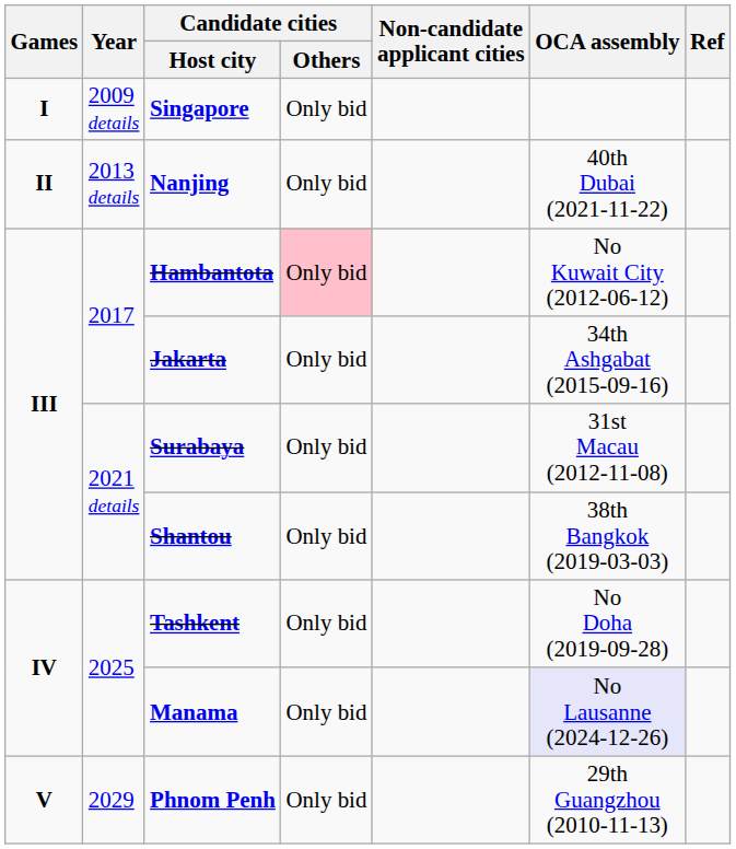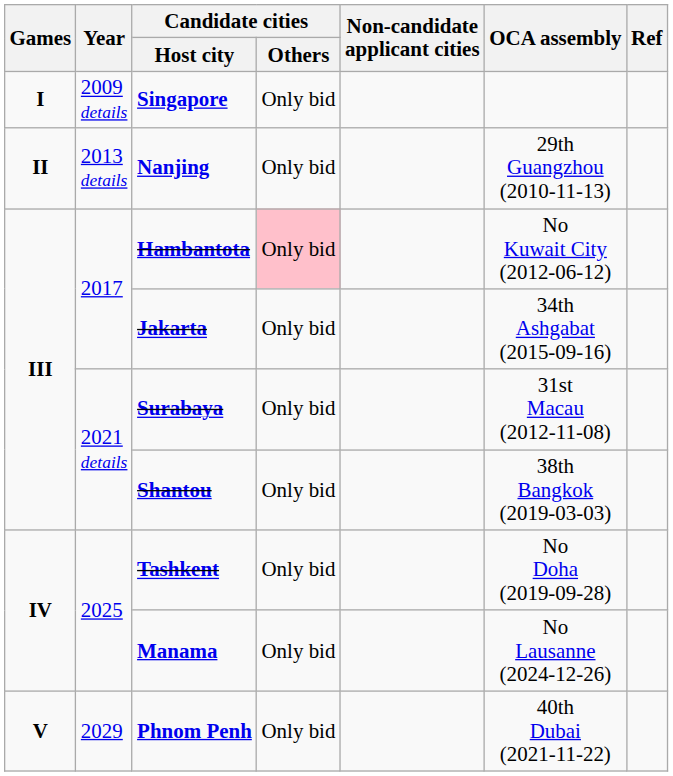Nanjing | OCA assembly: 40th Dubai (2021-11-22) -> 29th Guangzhou (2010-11-13)
Manama | OCA assembly: lavender background -> no background
Phnom Penh | OCA assembly: 29th Guangzhou (2010-11-13) -> 40th Dubai (2021-11-22)
